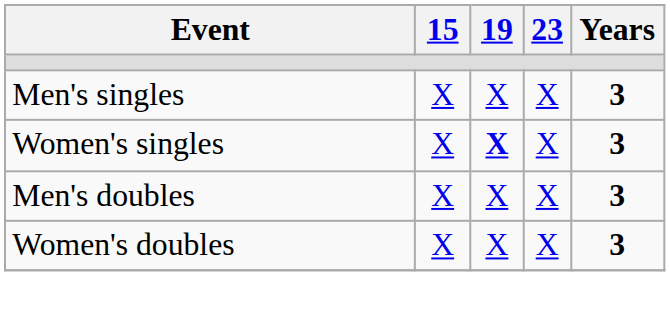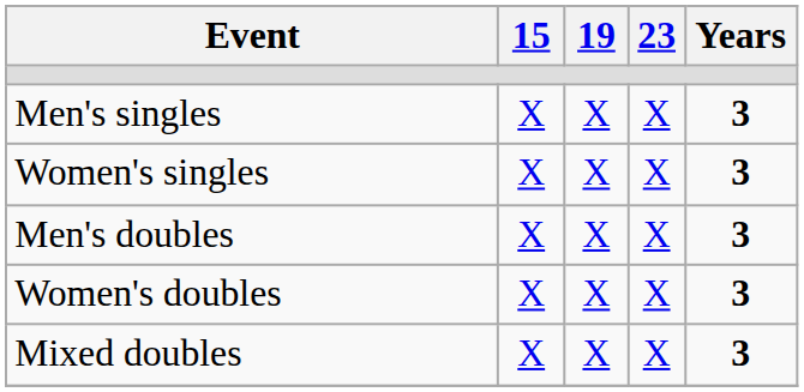Women's singles | 19: bold -> normal
+ row: Mixed doubles | X | X | X | 3
